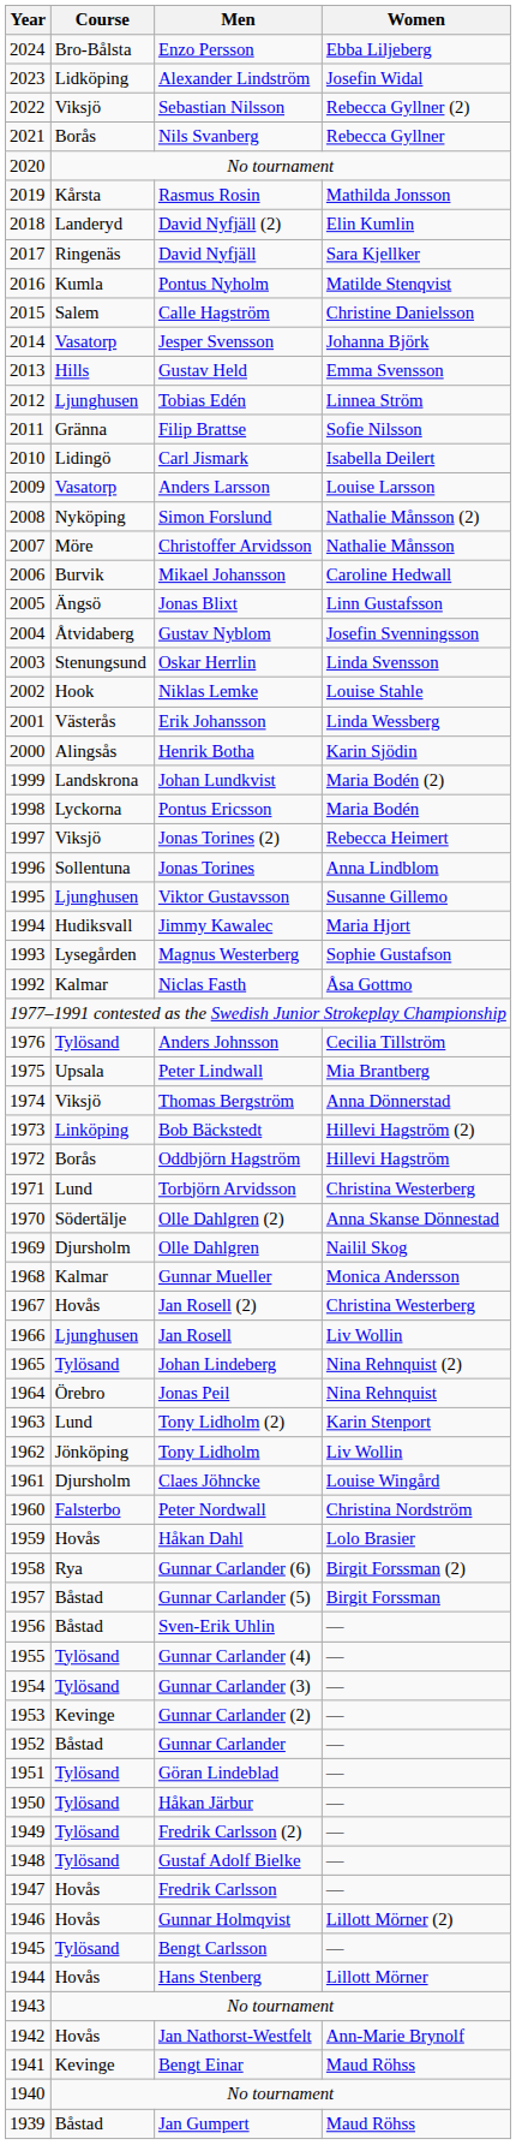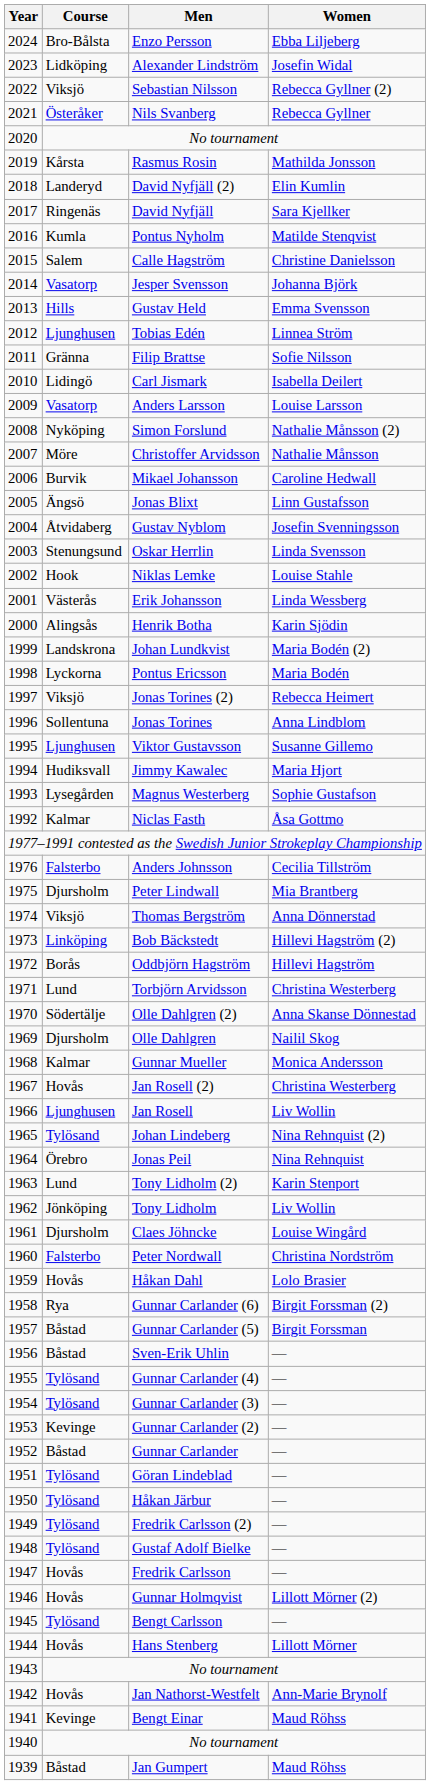Nils Svanberg | Course: Borås -> Österåker
Anders Johnsson | Course: Tylösand -> Falsterbo
Peter Lindwall | Course: Upsala -> Djursholm
